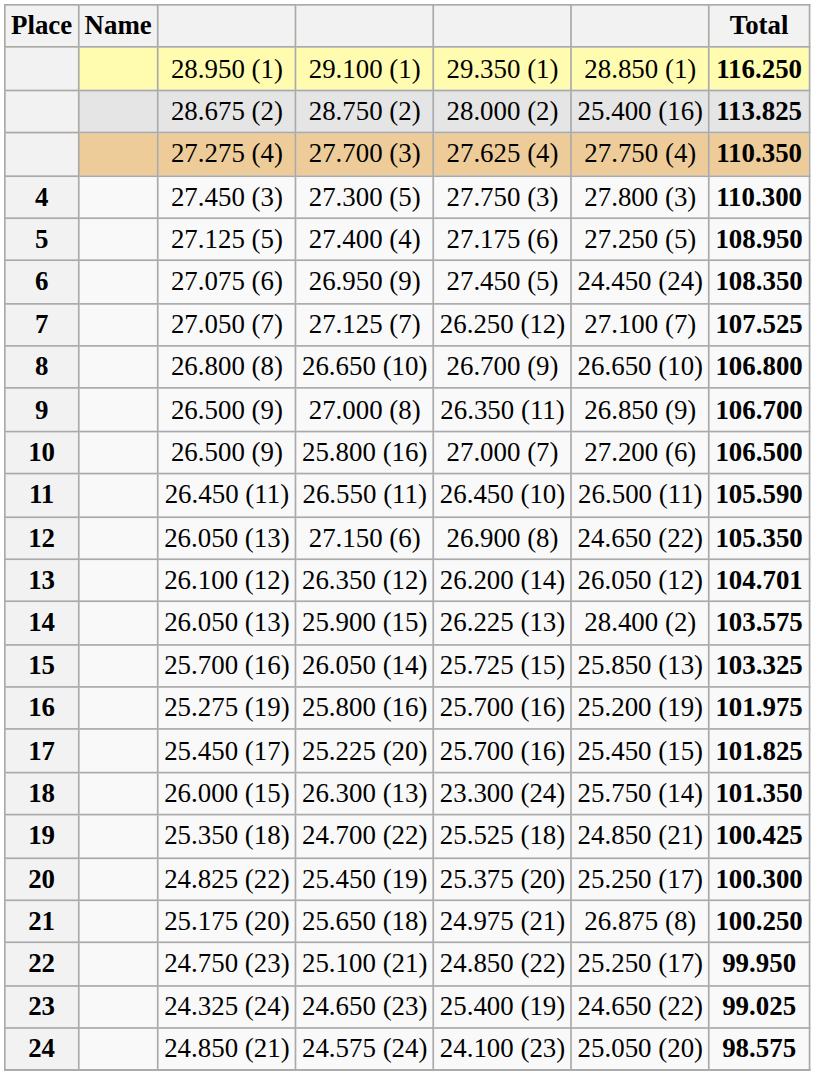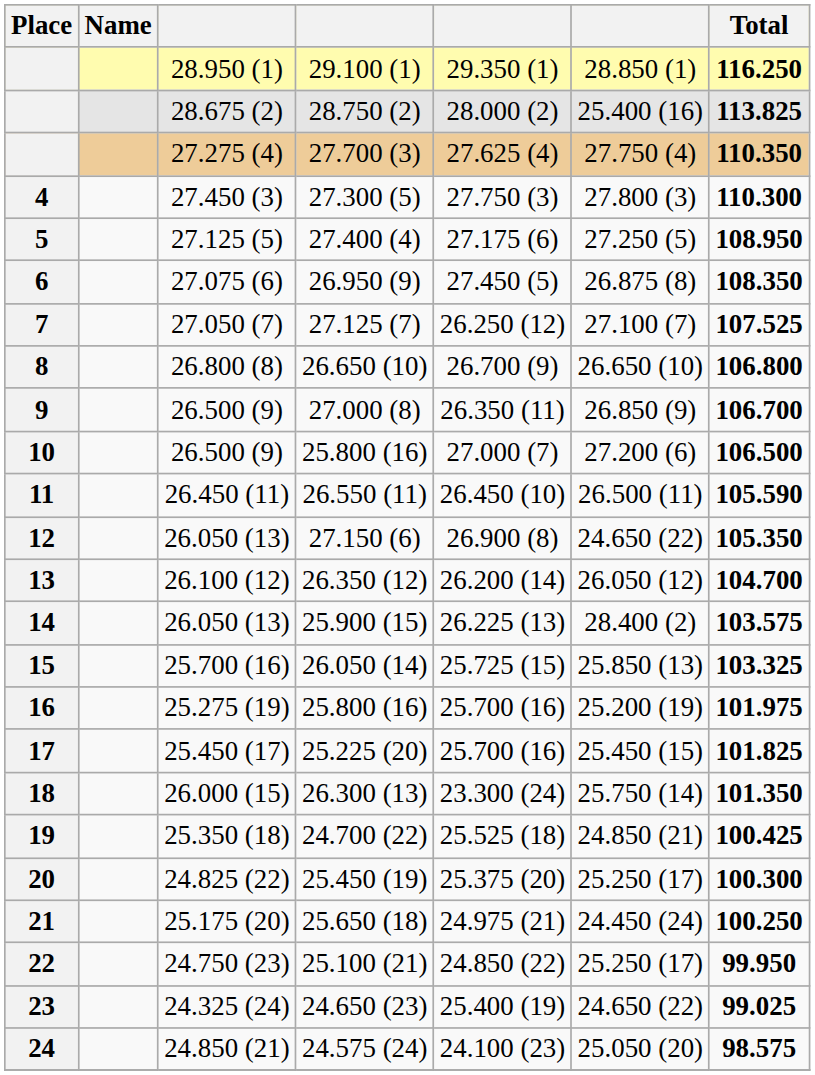26.950 (9) | column 6: 24.450 (24) -> 26.875 (8)
26.350 (12) | Total: 104.701 -> 104.700
25.650 (18) | column 6: 26.875 (8) -> 24.450 (24)
